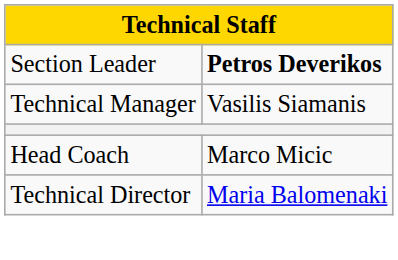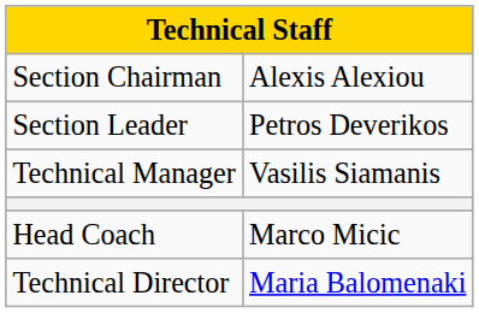+ row: Section Chairman | Alexis Alexiou
Section Leader | column 2: bold -> normal
